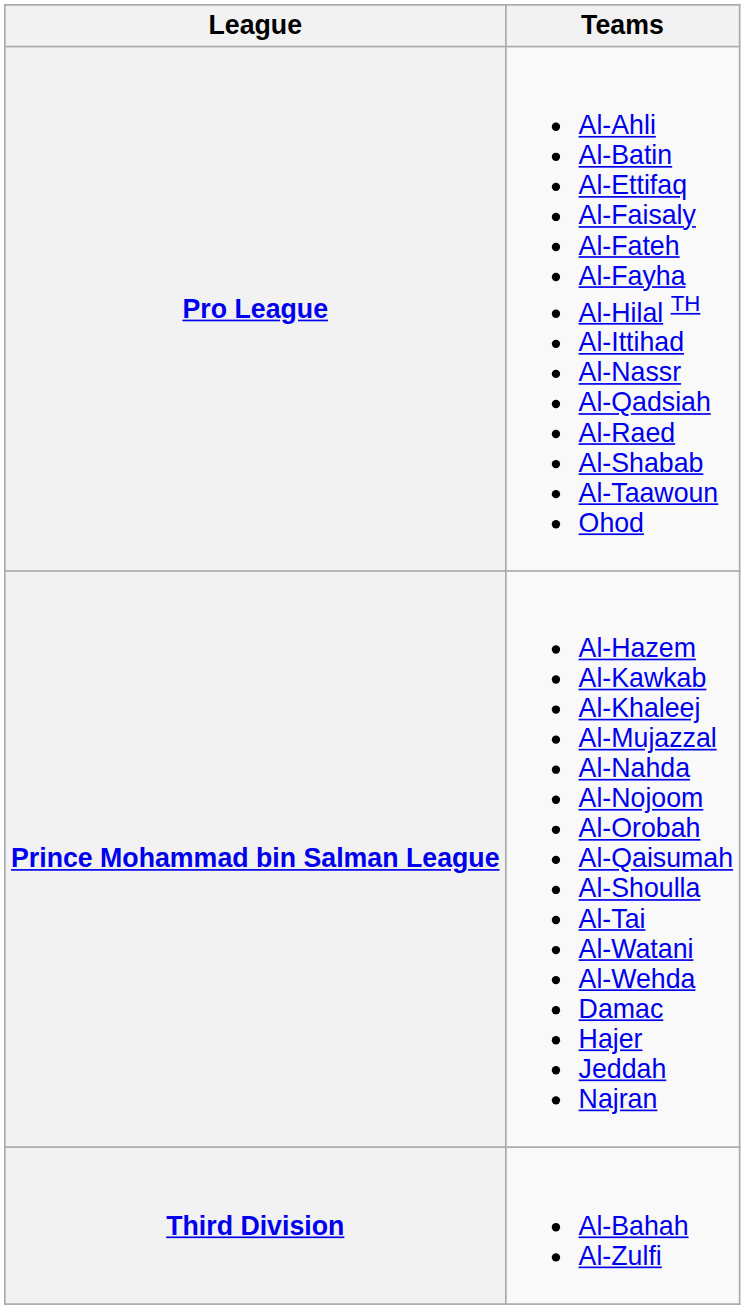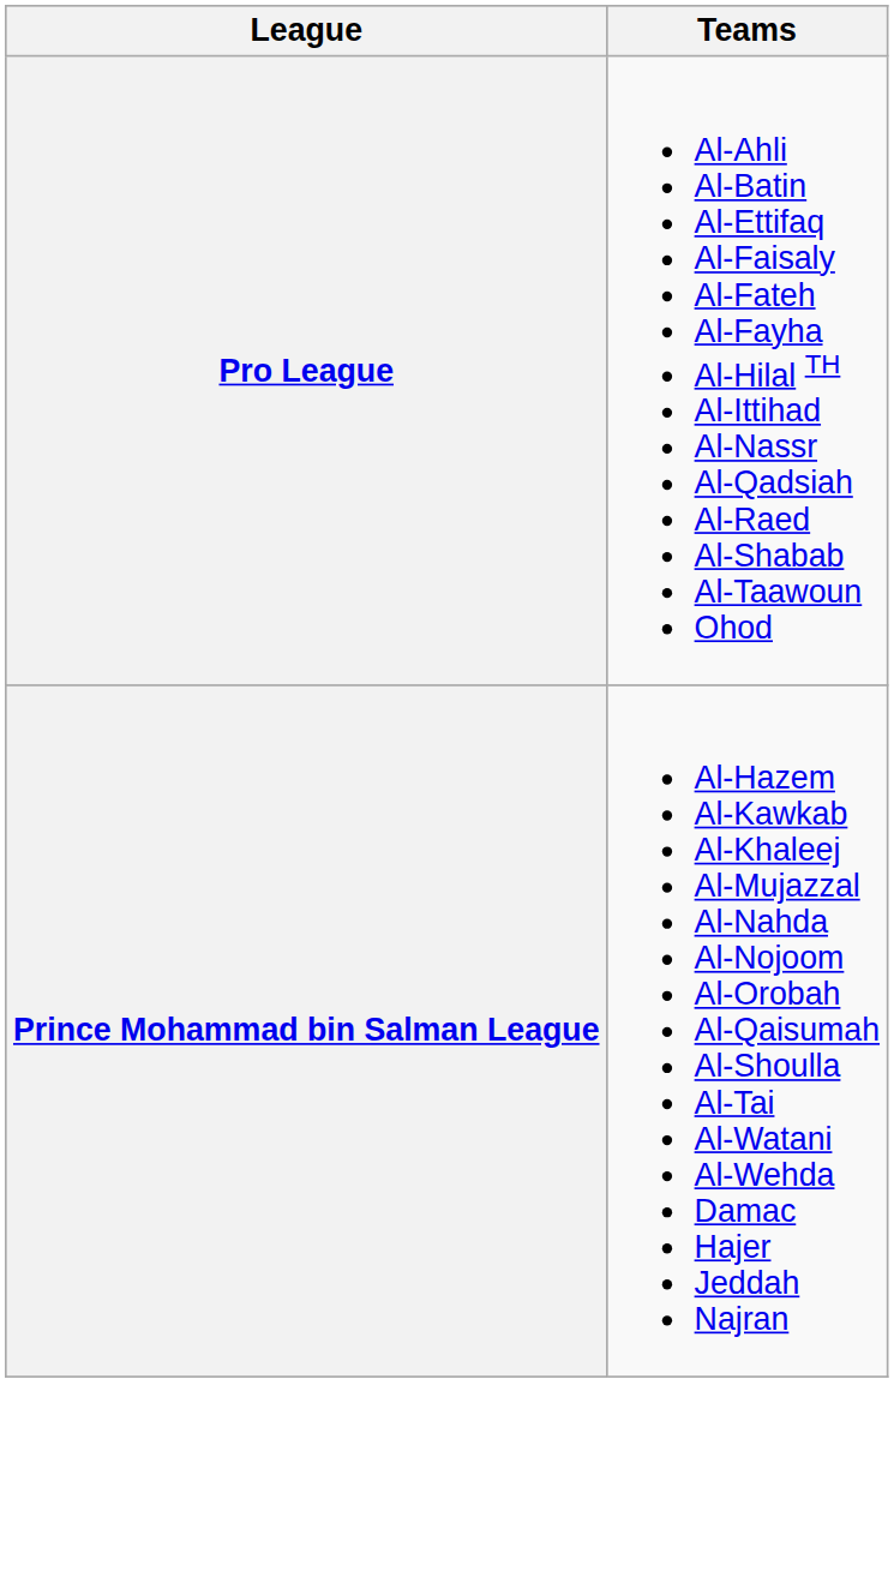- row: Third Division | Al-Bahah Al-Zulfi
